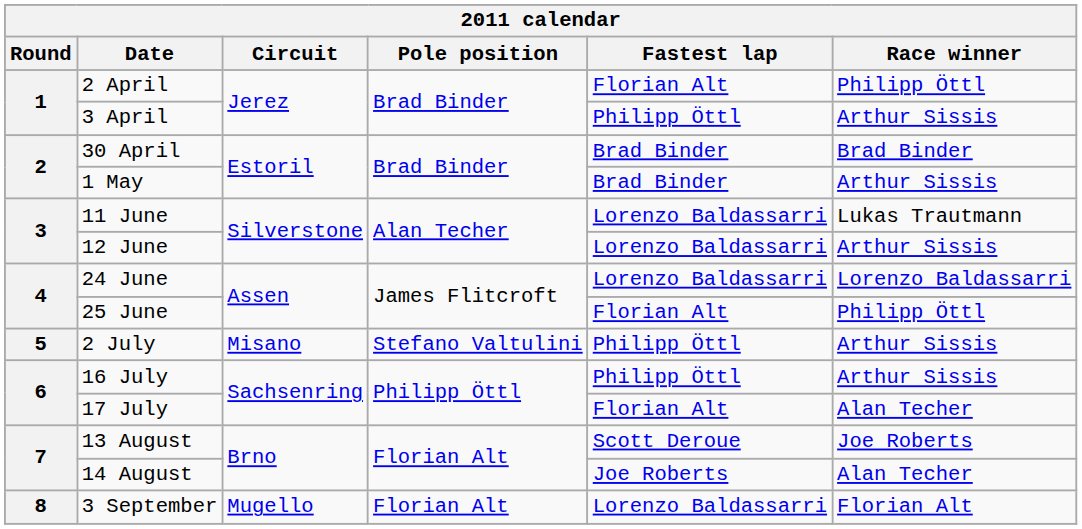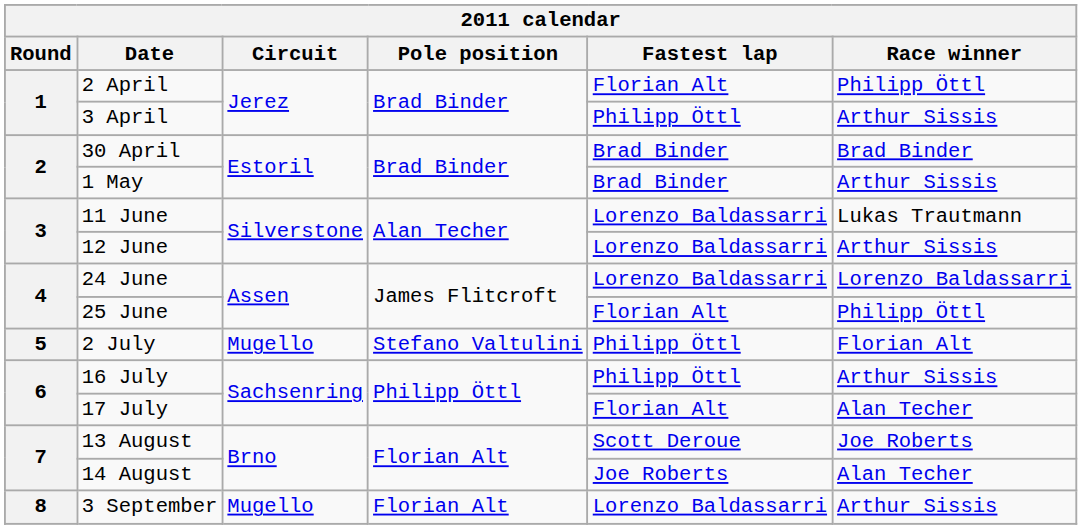2 July | Circuit: Misano -> Mugello
2 July | Race winner: Arthur Sissis -> Florian Alt
3 September | Race winner: Florian Alt -> Arthur Sissis
